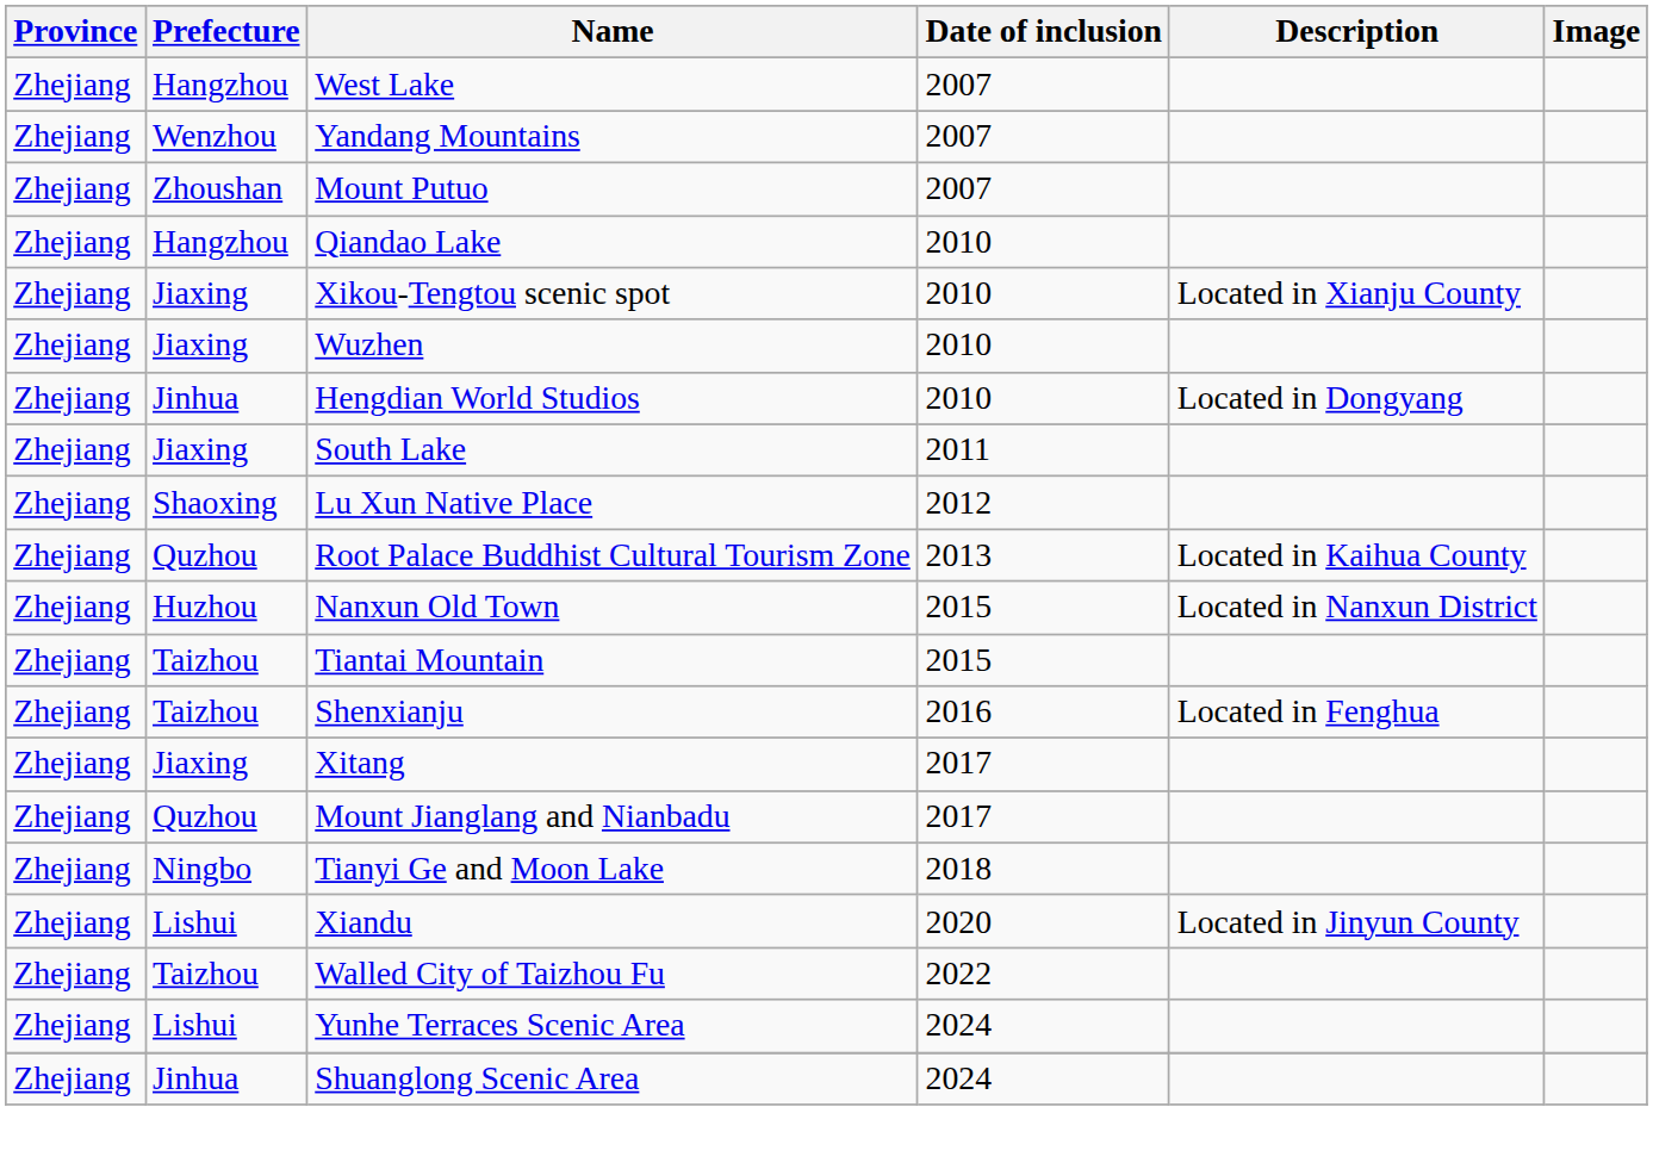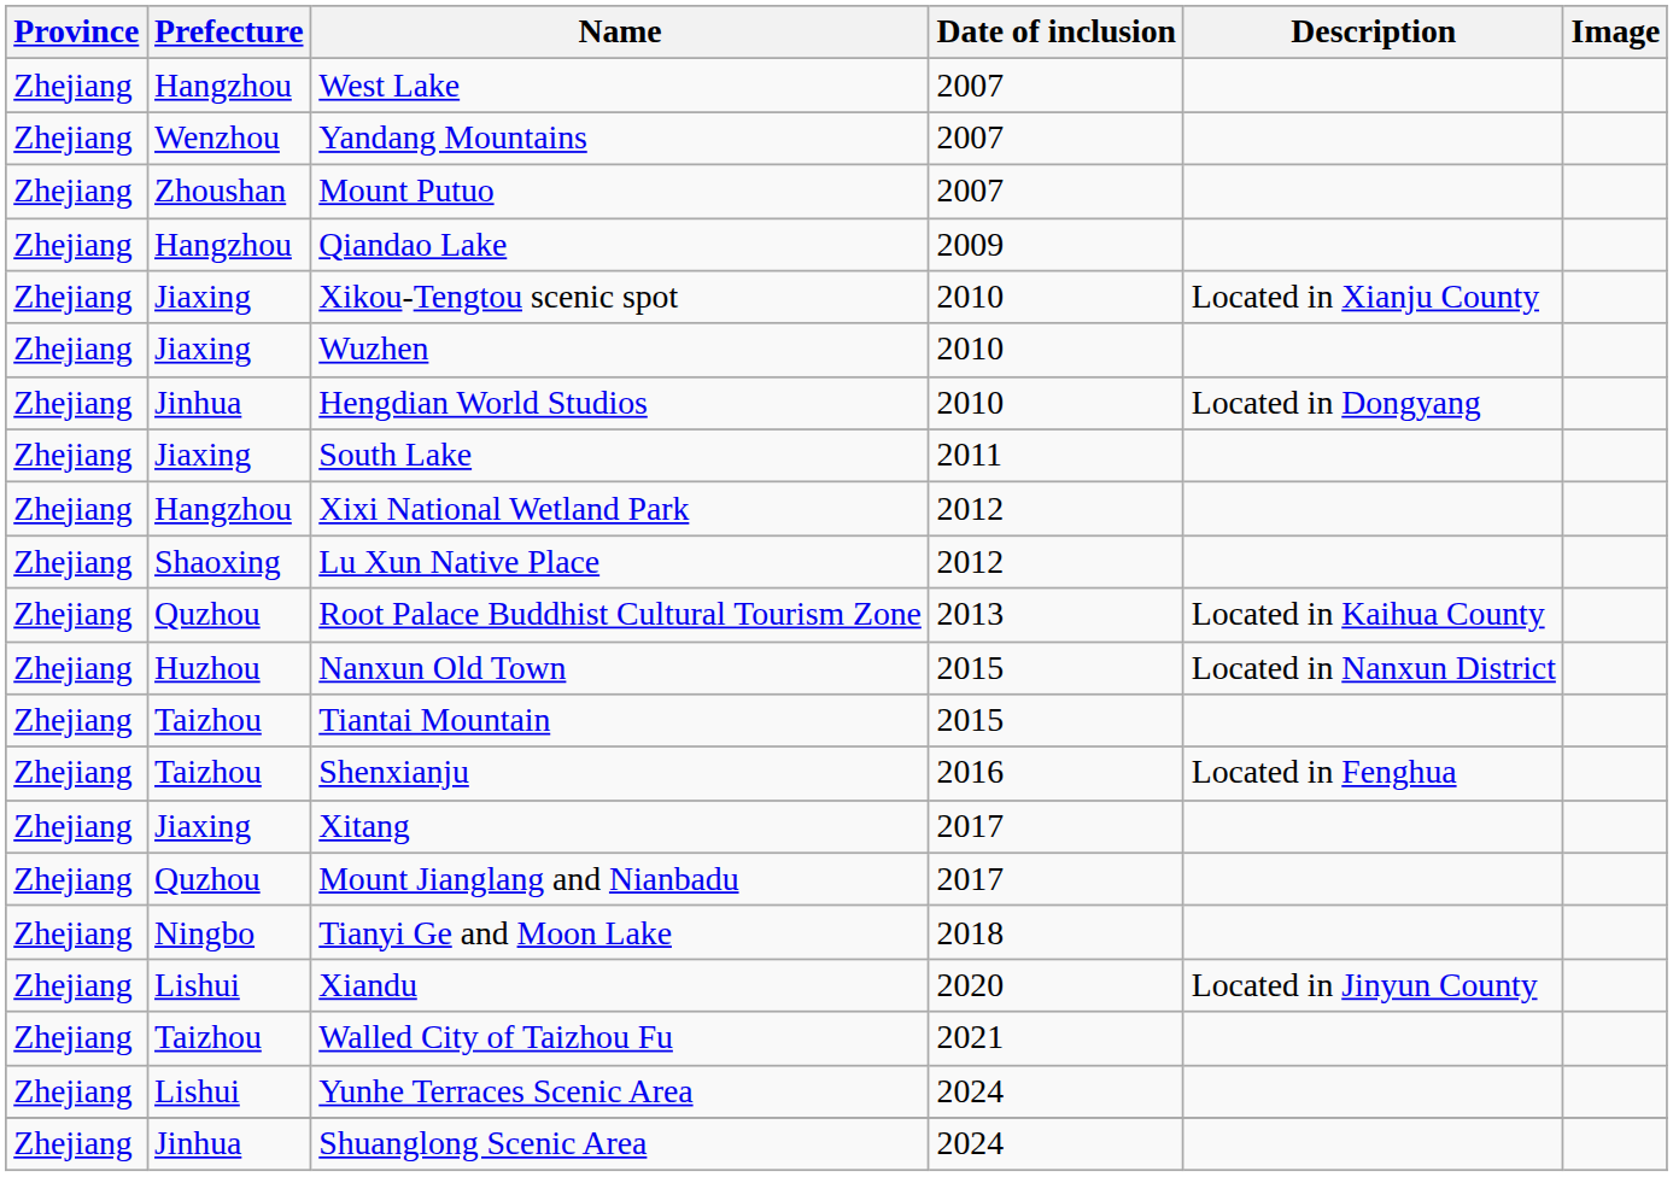Qiandao Lake | Date of inclusion: 2010 -> 2009
+ row: Zhejiang | Hangzhou | Xixi National Wetland Park | 2012
Walled City of Taizhou Fu | Date of inclusion: 2022 -> 2021
